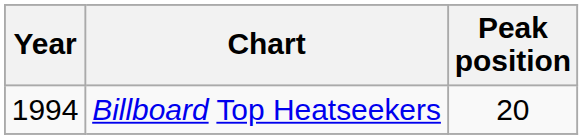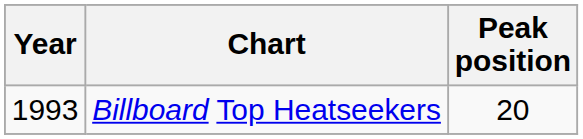Billboard Top Heatseekers | Year: 1994 -> 1993
